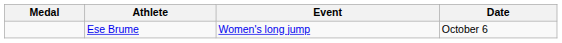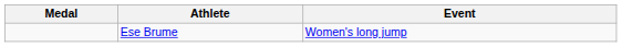- column: Date | October 6
